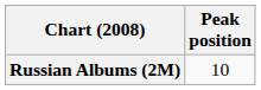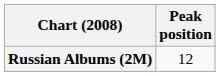Russian Albums (2M) | Peak position: 10 -> 12
